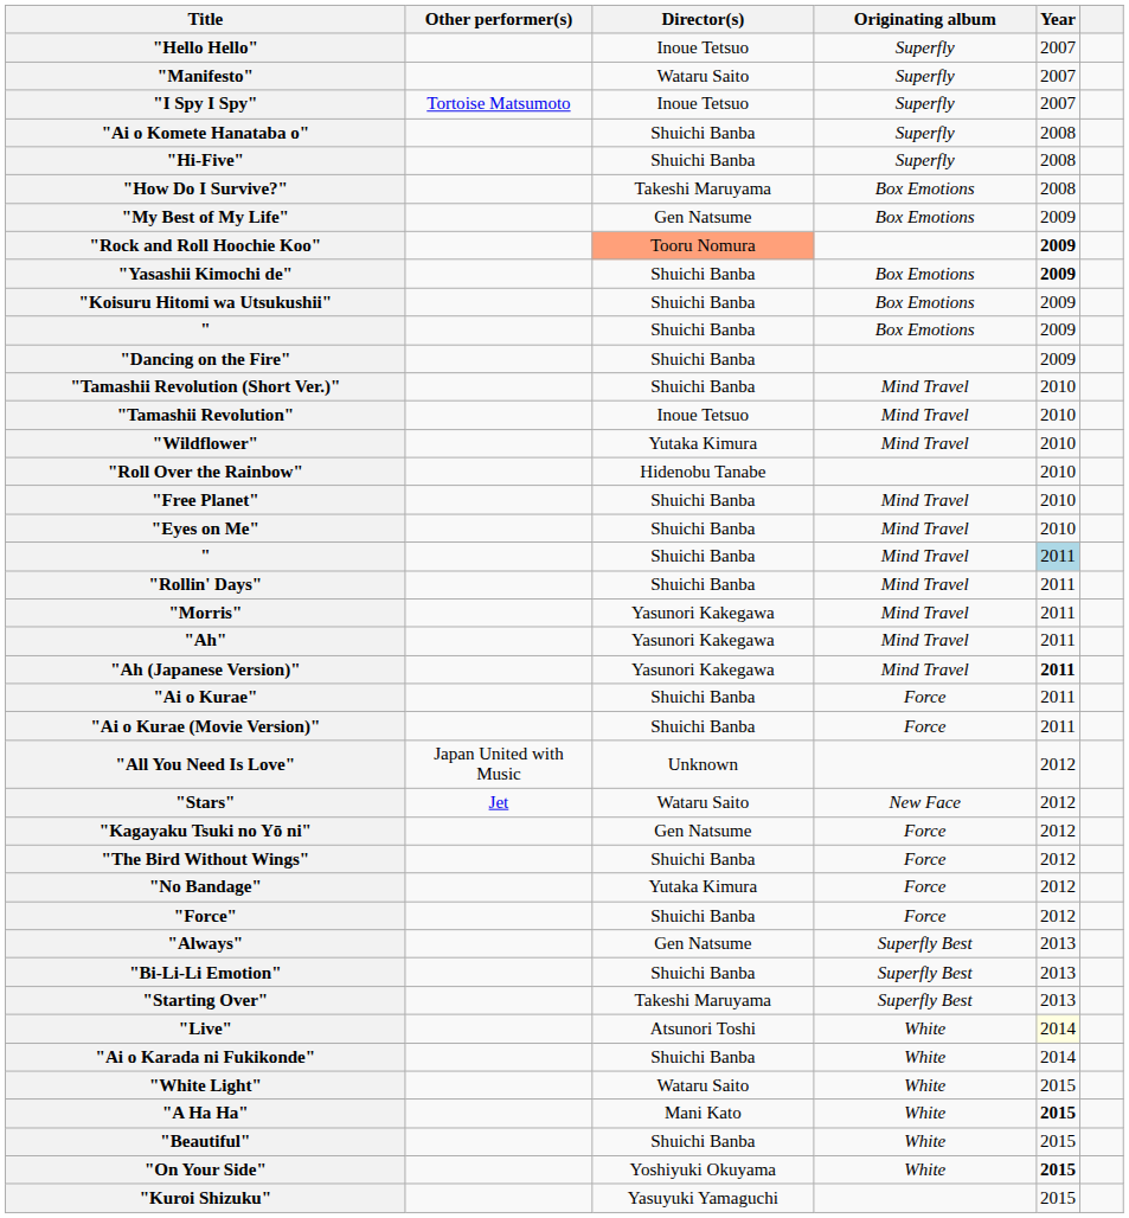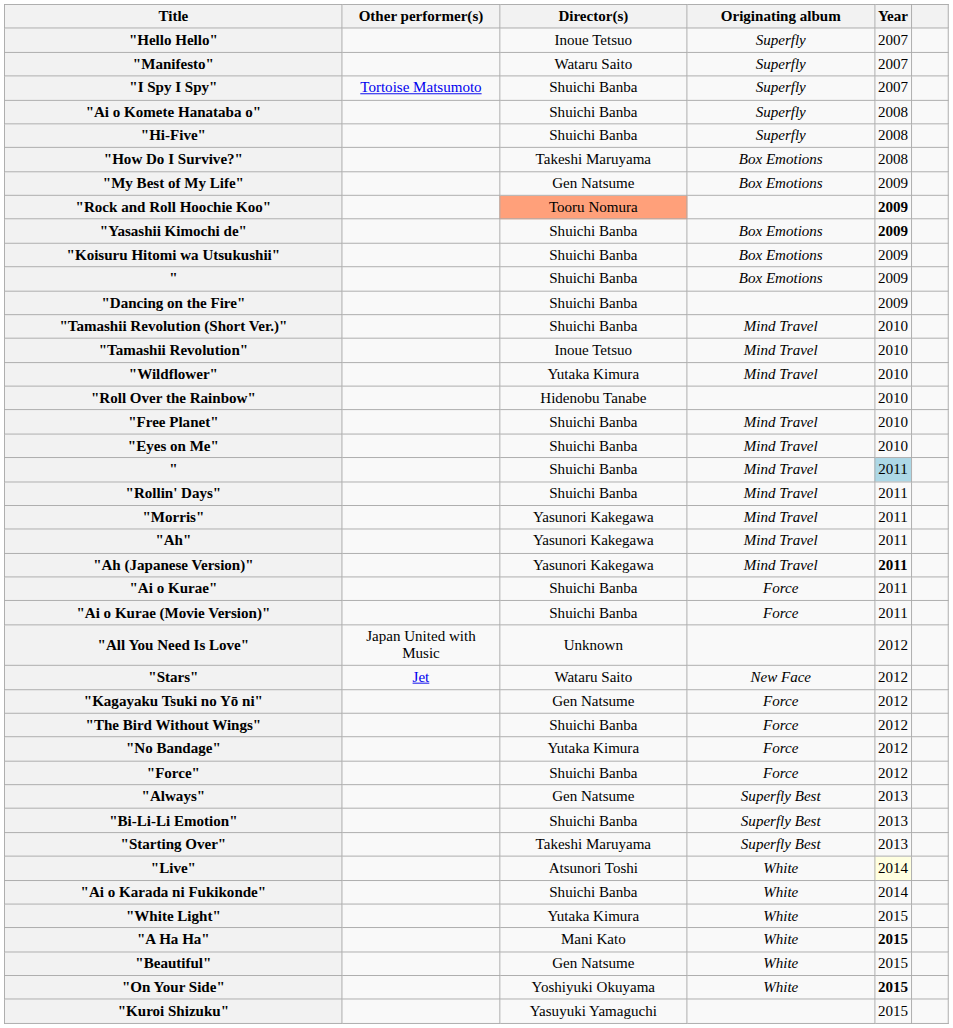"I Spy I Spy" | Director(s): Inoue Tetsuo -> Shuichi Banba
"White Light" | Director(s): Wataru Saito -> Yutaka Kimura
"Beautiful" | Director(s): Shuichi Banba -> Gen Natsume
